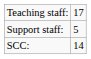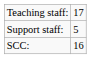SCC: | column 2: 14 -> 16
